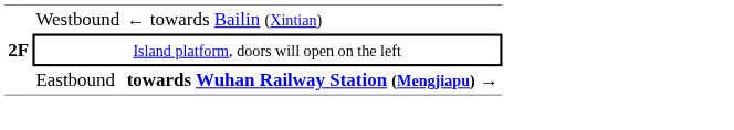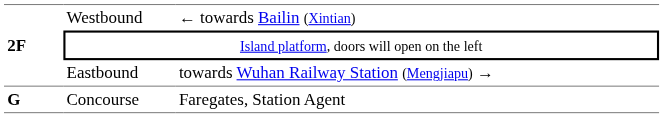Eastbound | column 3: bold -> normal
+ row: G | Concourse | Faregates, Station Agent
